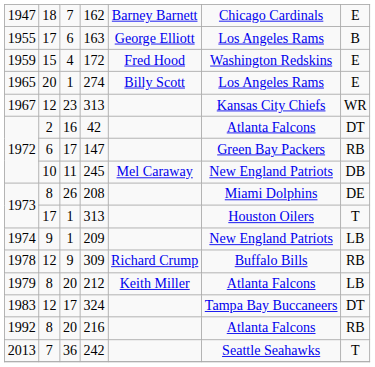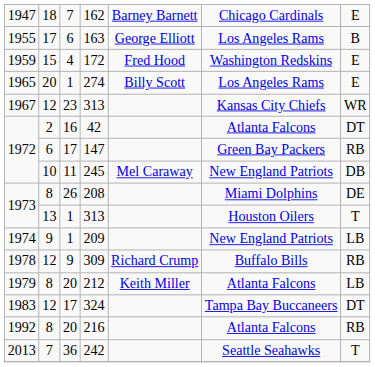1973 / 313 | column 2: 17 -> 13
